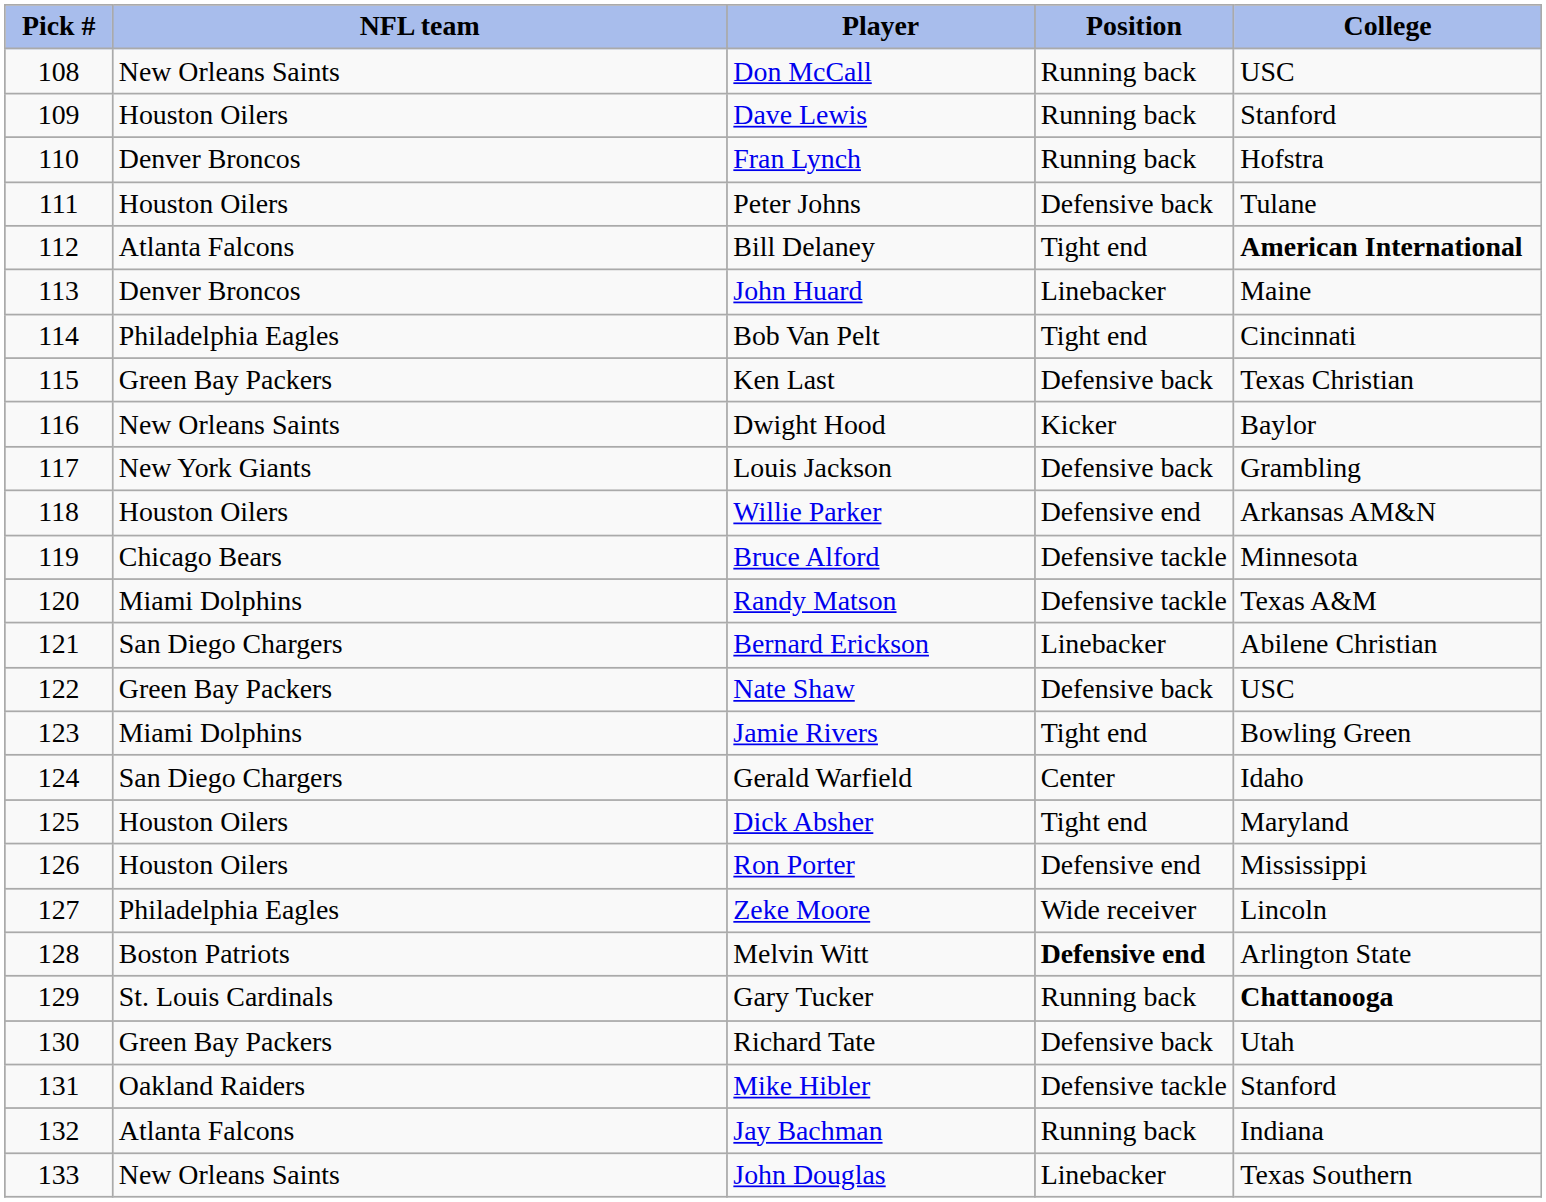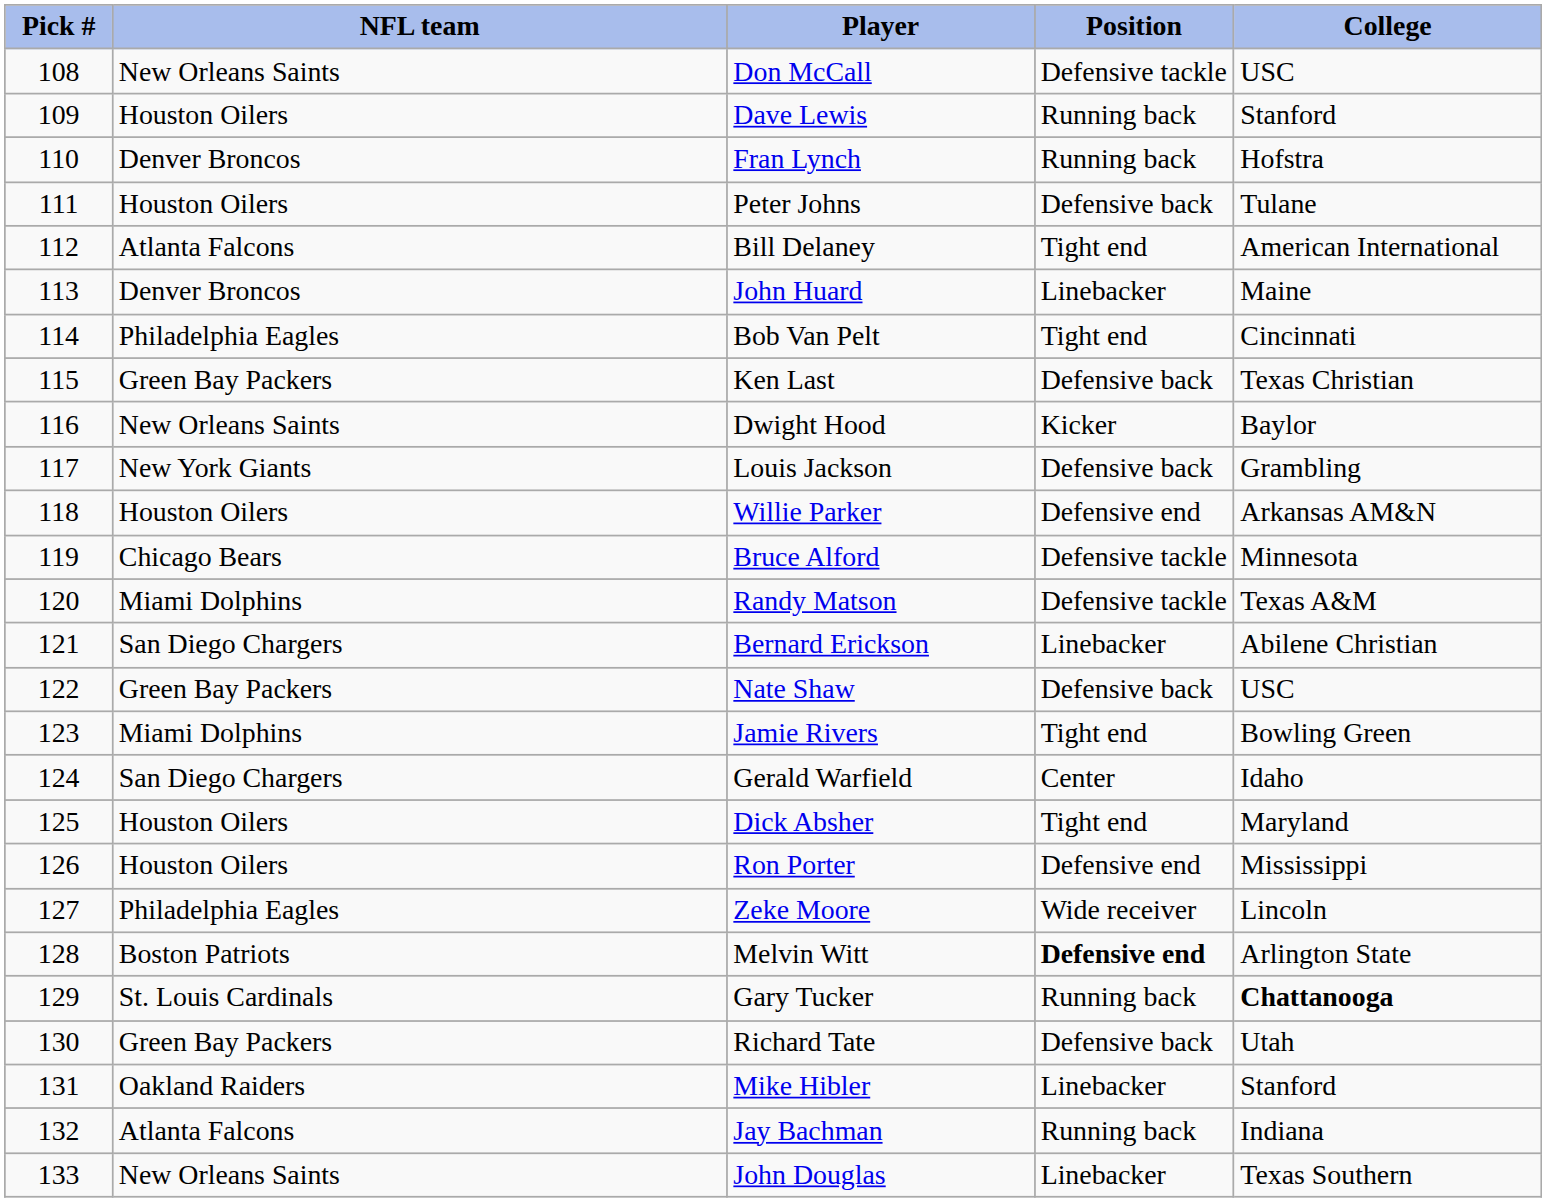Don McCall | Position: Running back -> Defensive tackle
Bill Delaney | College: bold -> normal
Mike Hibler | Position: Defensive tackle -> Linebacker
